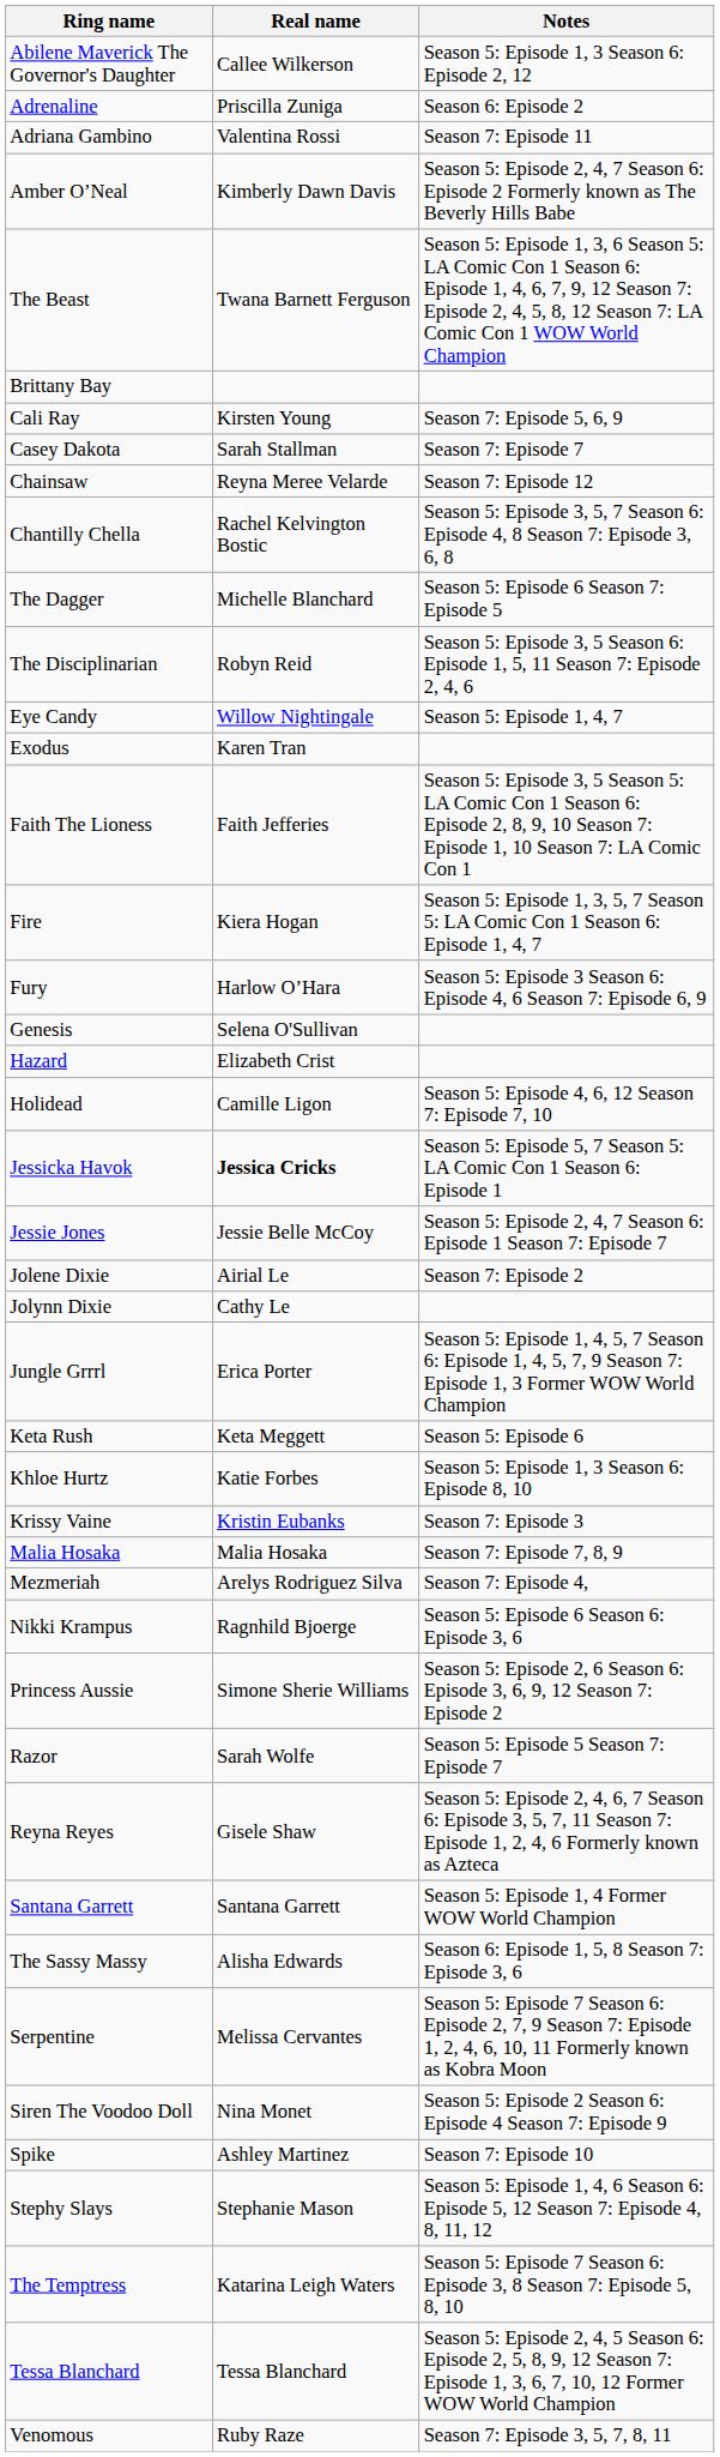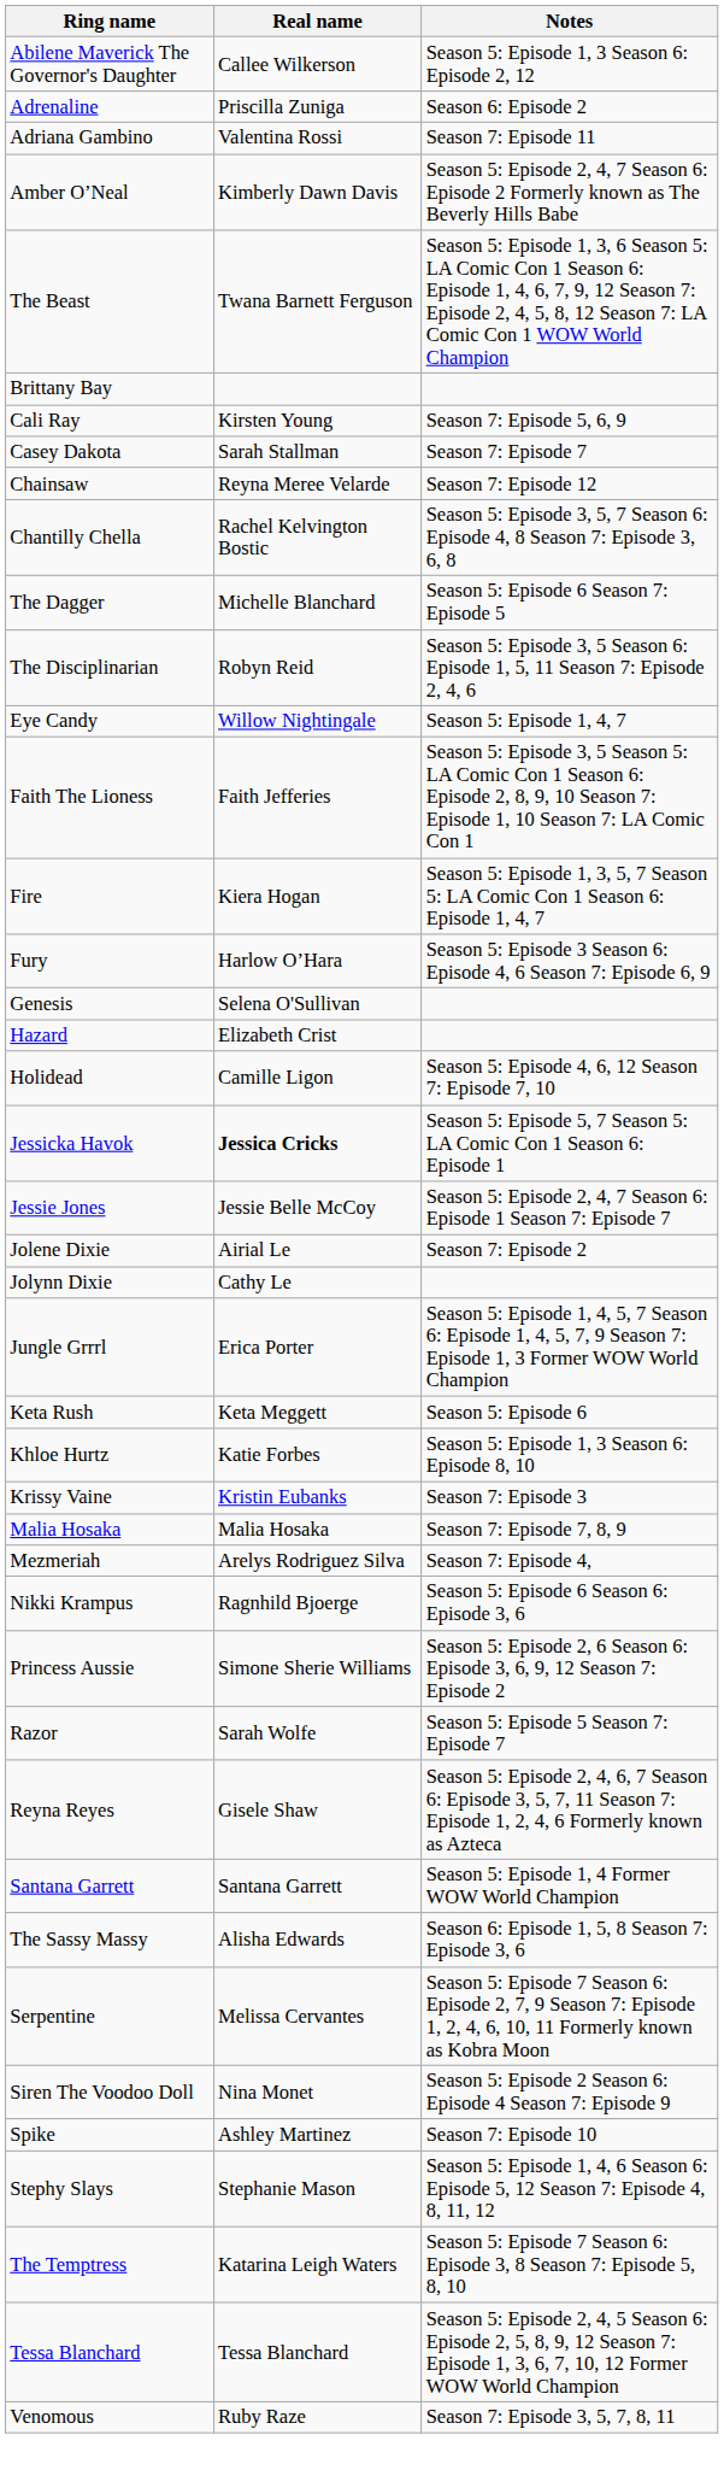- row: Exodus | Karen Tran
